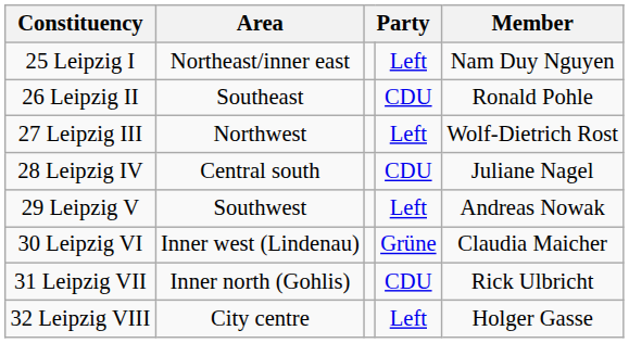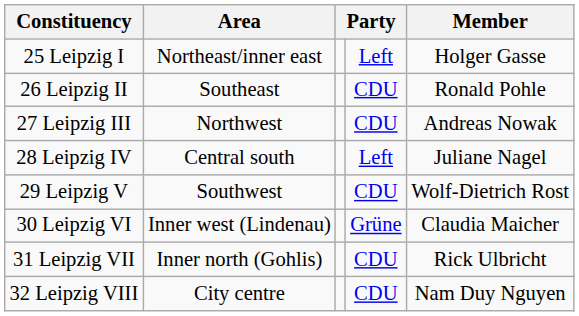25 Leipzig I | Member: Nam Duy Nguyen -> Holger Gasse
27 Leipzig III | column 4: Left -> CDU
27 Leipzig III | Member: Wolf-Dietrich Rost -> Andreas Nowak
28 Leipzig IV | column 4: CDU -> Left
29 Leipzig V | column 4: Left -> CDU
29 Leipzig V | Member: Andreas Nowak -> Wolf-Dietrich Rost
32 Leipzig VIII | column 4: Left -> CDU
32 Leipzig VIII | Member: Holger Gasse -> Nam Duy Nguyen
